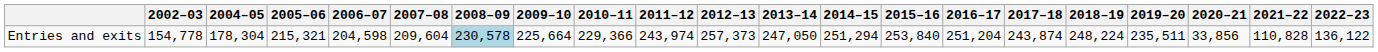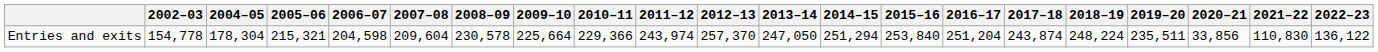Entries and exits | 2008–09: lightblue background -> no background
Entries and exits | 2012–13: 257,373 -> 257,370
Entries and exits | 2021–22: 110,828 -> 110,830
